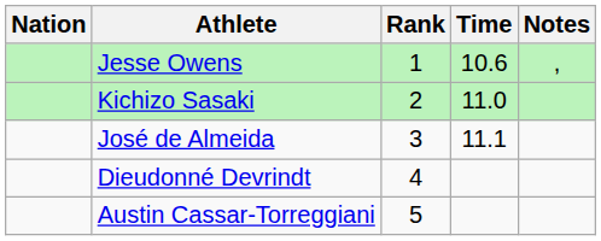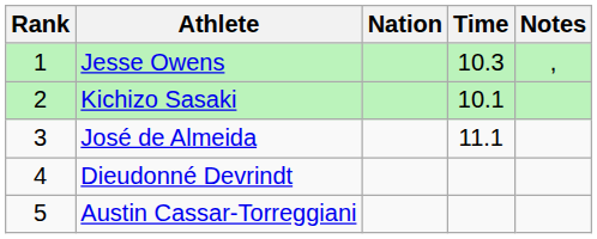columns swapped: Rank <-> Nation
Jesse Owens | Time: 10.6 -> 10.3
Kichizo Sasaki | Time: 11.0 -> 10.1
